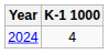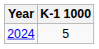2024 | K-1 1000: 4 -> 5
